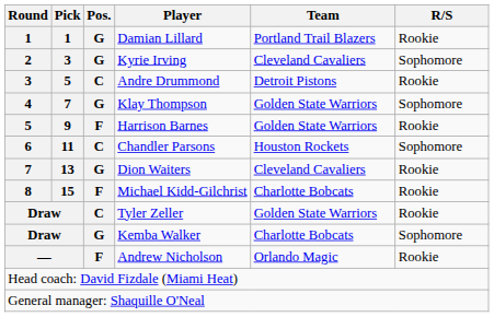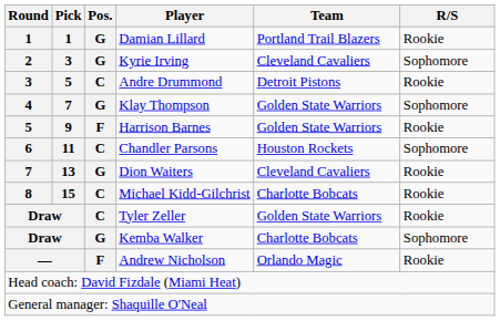Michael Kidd-Gilchrist | Pos.: F -> C
